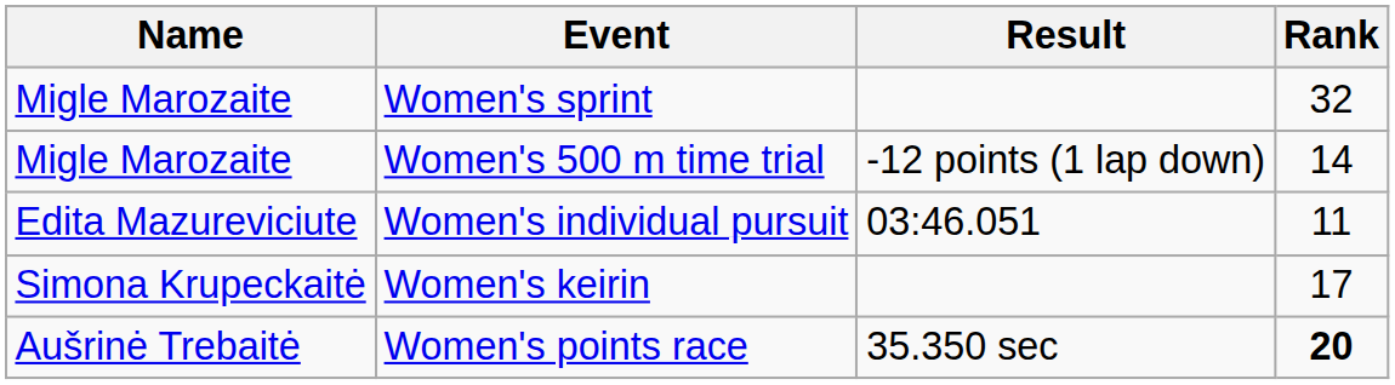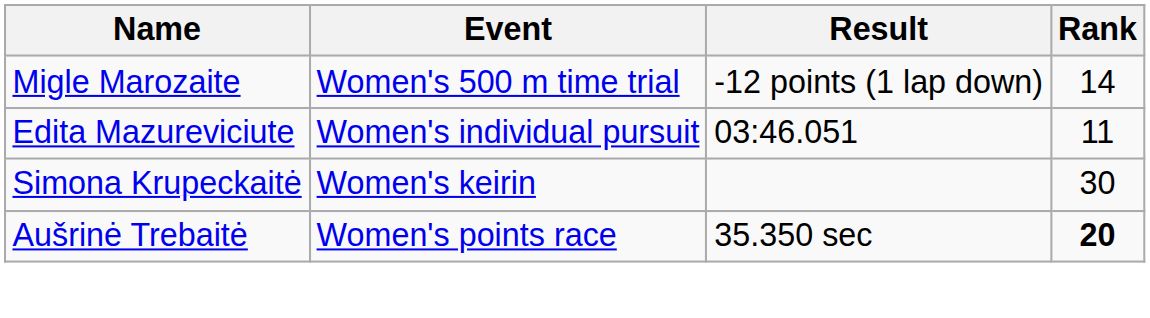- row: Migle Marozaite | Women's sprint | 32
Women's keirin | Rank: 17 -> 30
